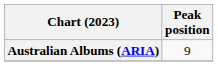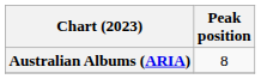Australian Albums (ARIA) | Peak position: 9 -> 8
